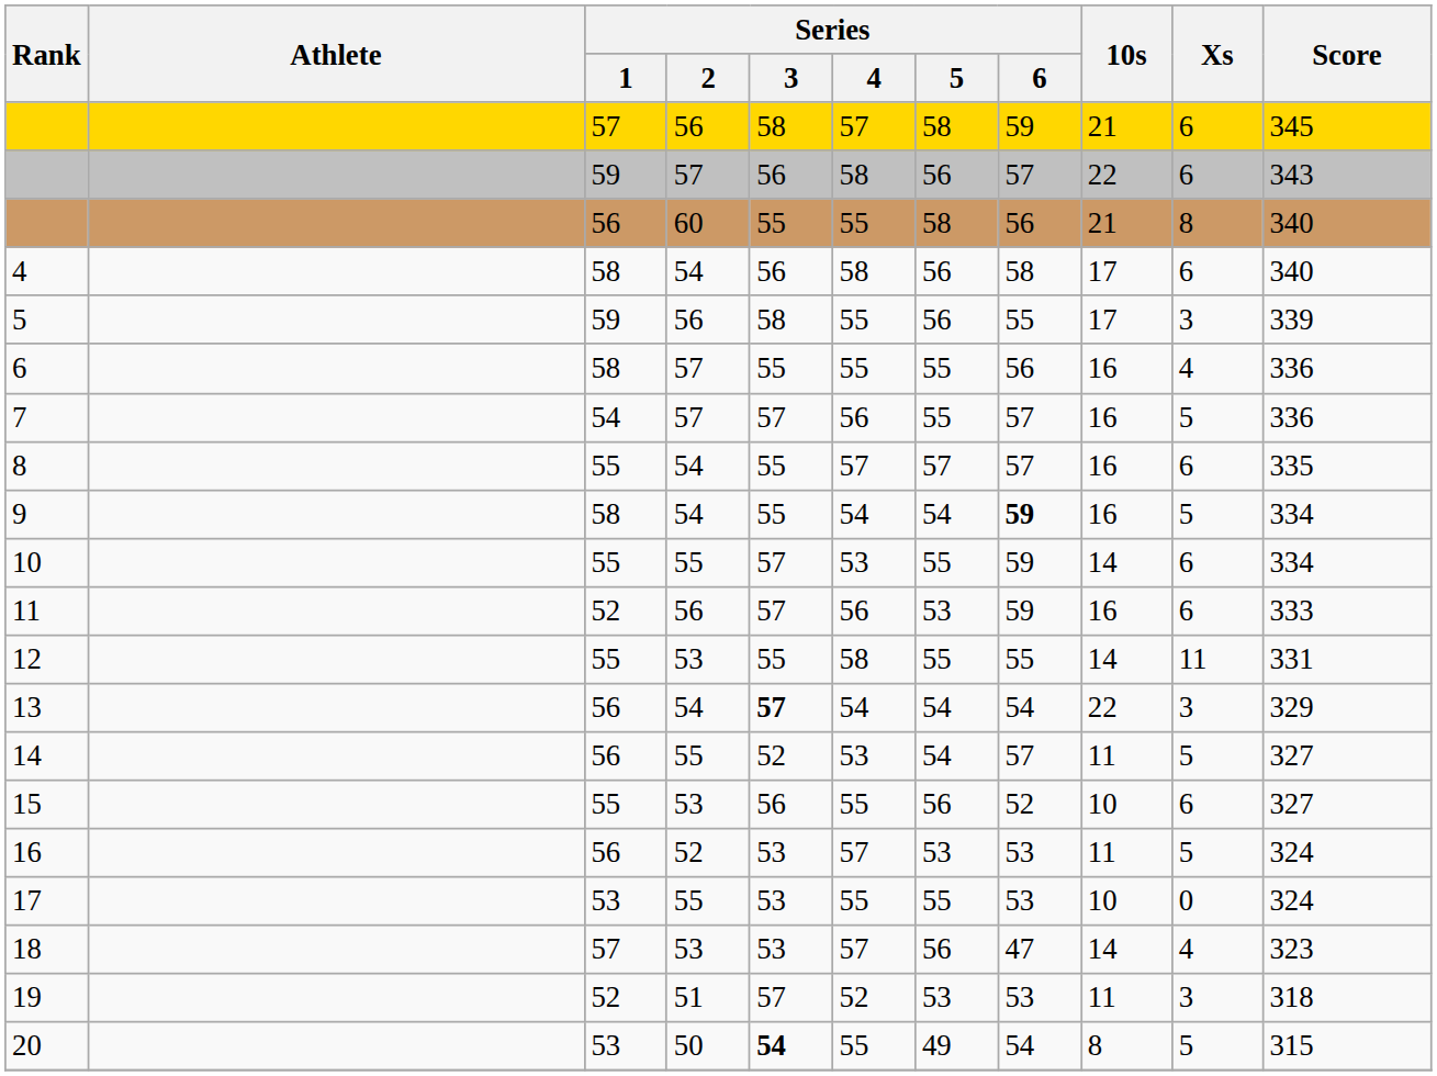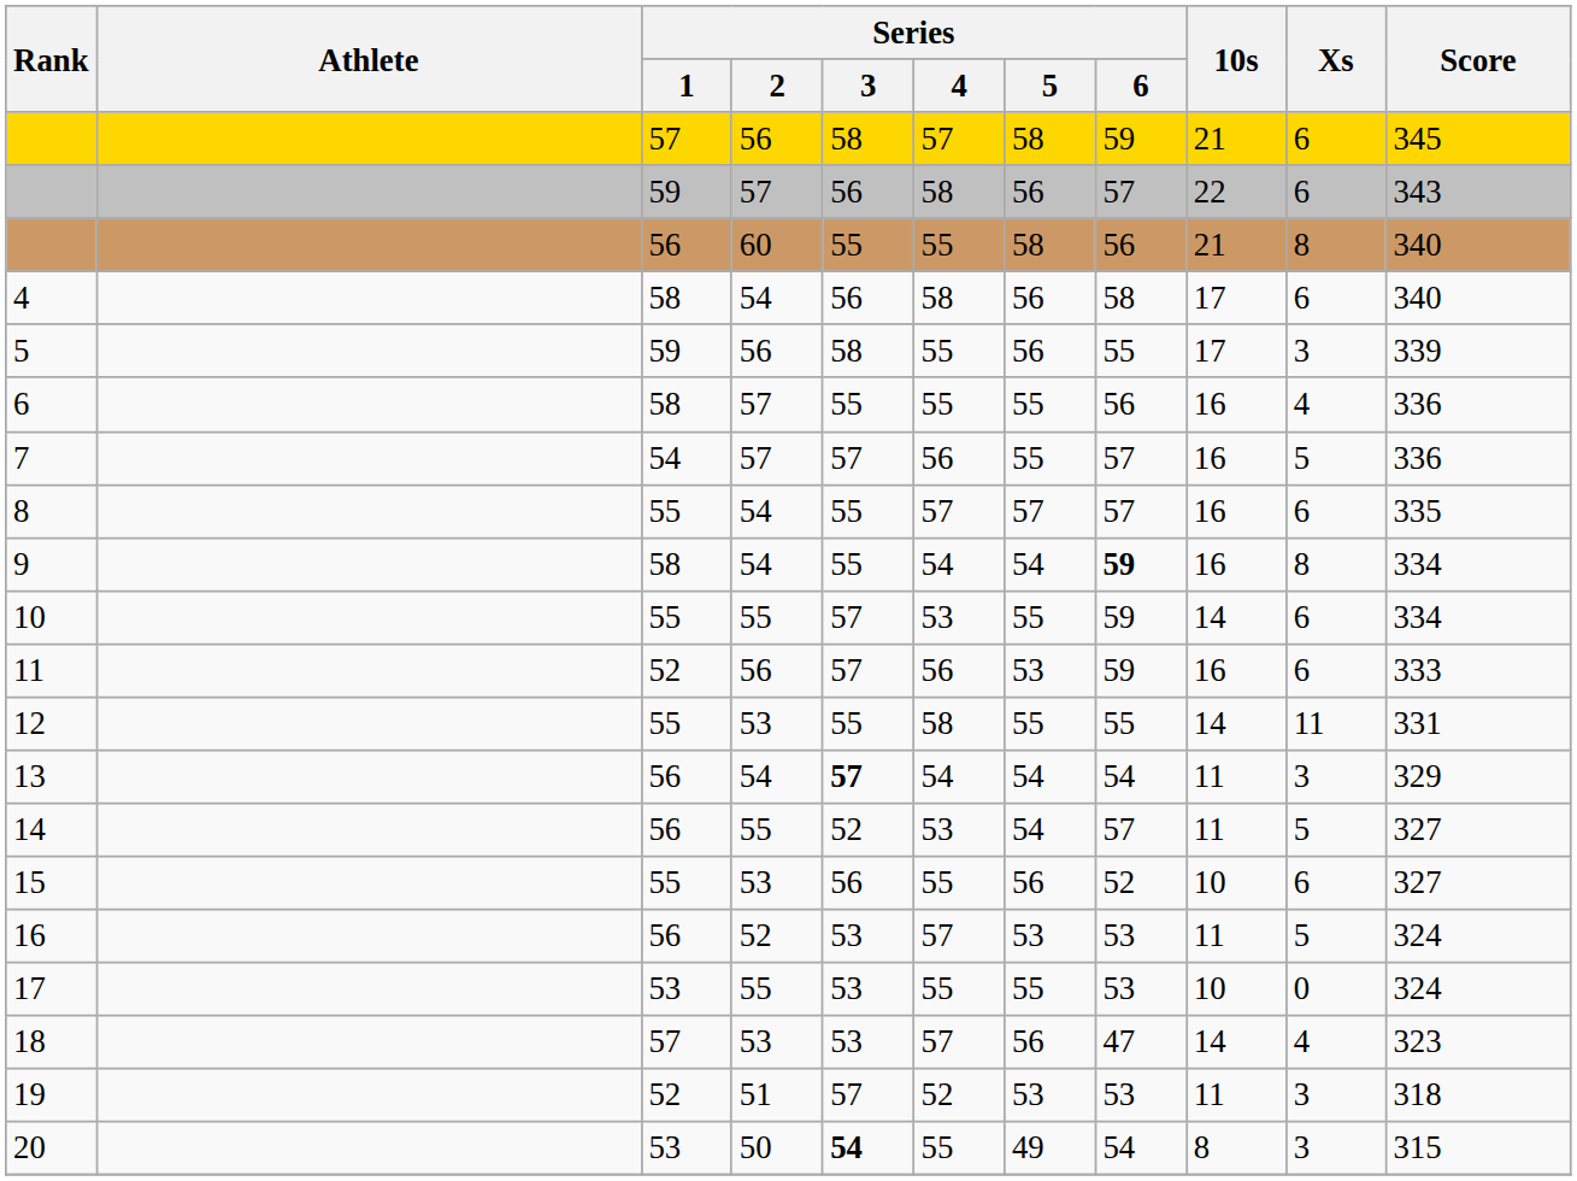9 | Xs: 5 -> 8
13 | 10s: 22 -> 11
20 | Xs: 5 -> 3
